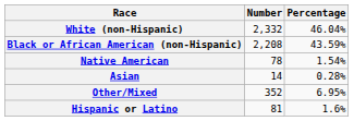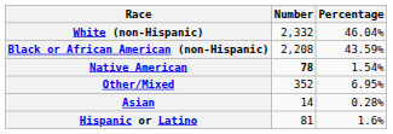Native American | Number: normal -> bold
rows swapped: Asian <-> Other/Mixed
